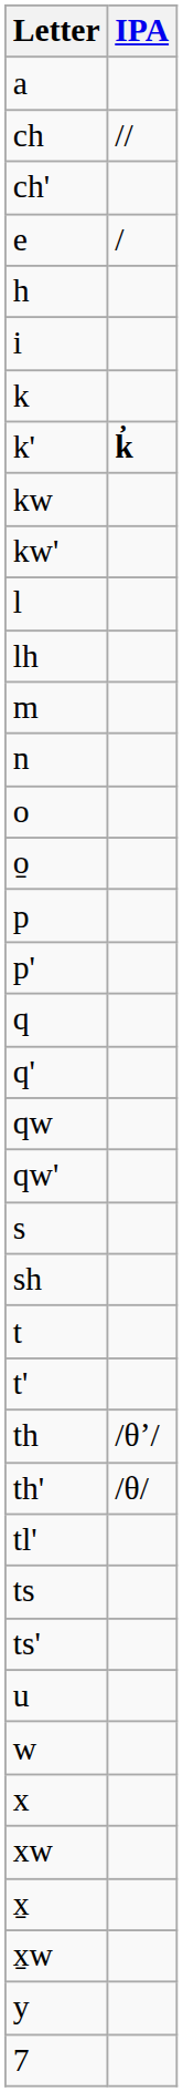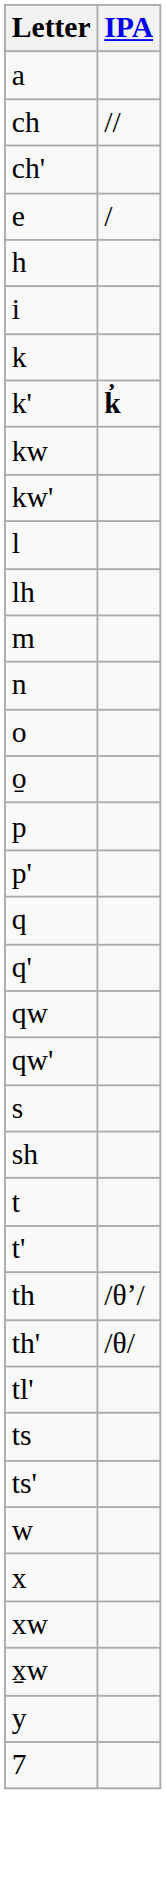- row: u
- row: x̱
